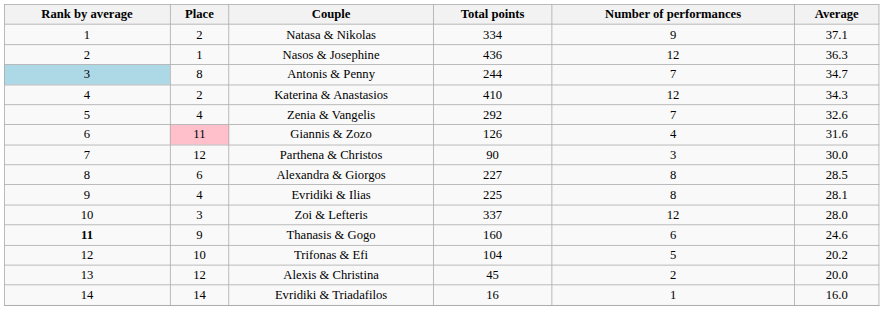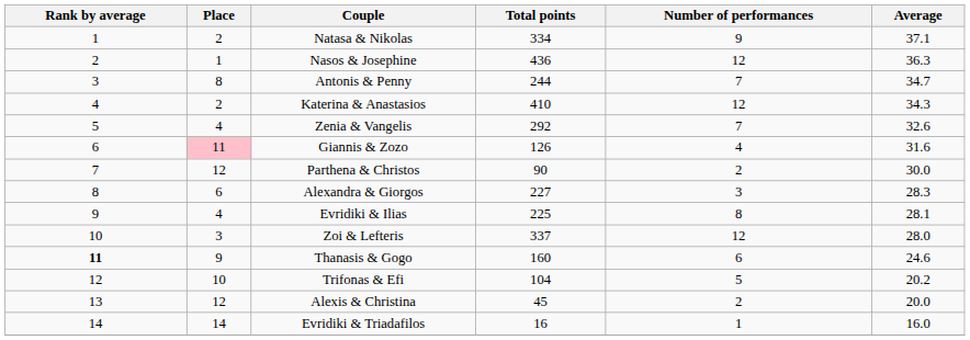Antonis & Penny | Rank by average: lightblue background -> no background
Parthena & Christos | Number of performances: 3 -> 2
Alexandra & Giorgos | Number of performances: 8 -> 3
Alexandra & Giorgos | Average: 28.5 -> 28.3
